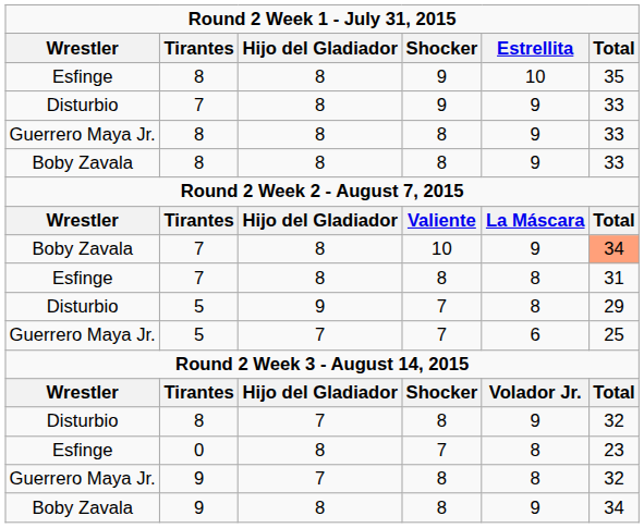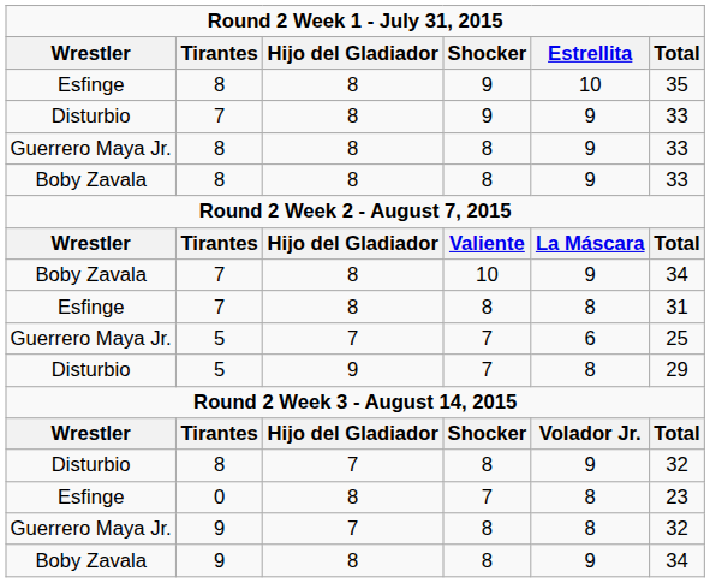Boby Zavala / 7 | Total: lightsalmon background -> no background
rows swapped: Disturbio / 5 <-> Guerrero Maya Jr. / 5
